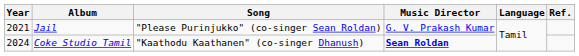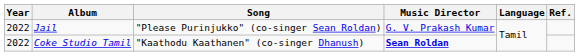Jail | Year: 2021 -> 2022
Coke Studio Tamil | Year: 2024 -> 2022
